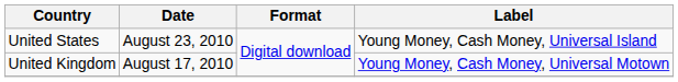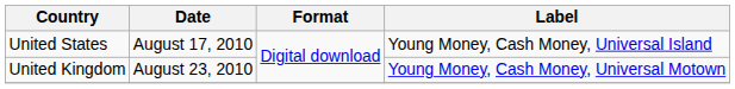United States | Date: August 23, 2010 -> August 17, 2010
United Kingdom | Date: August 17, 2010 -> August 23, 2010
